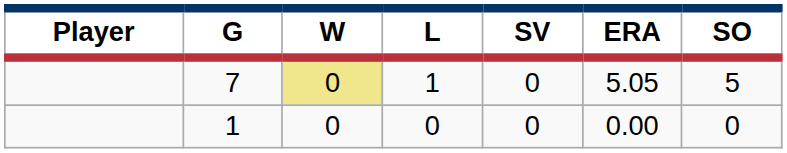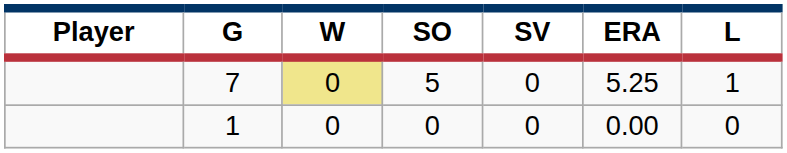columns swapped: L <-> SO
7 | ERA: 5.05 -> 5.25
